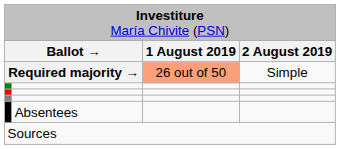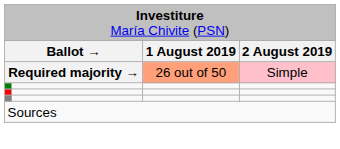Required majority → | column 4: no background -> pink background
- row: Absentees
